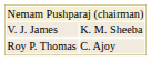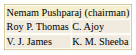rows swapped: V. J. James <-> Roy P. Thomas
